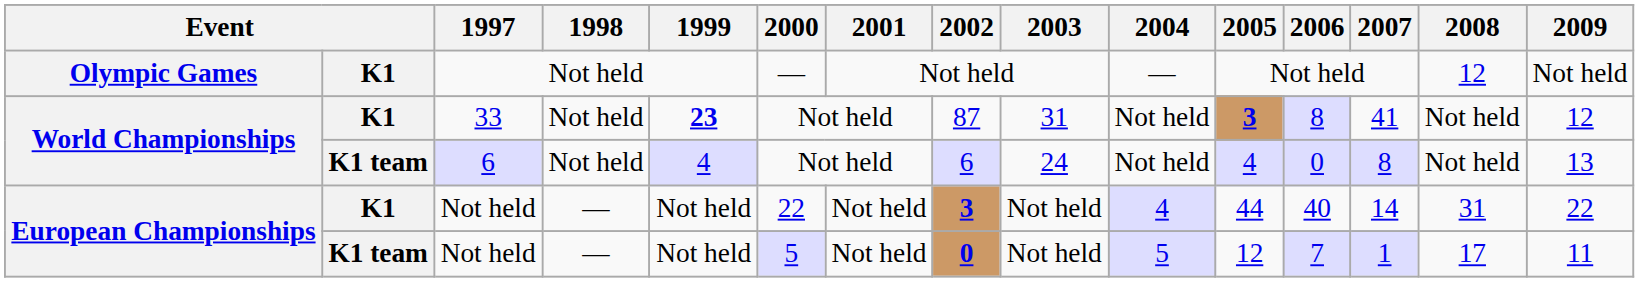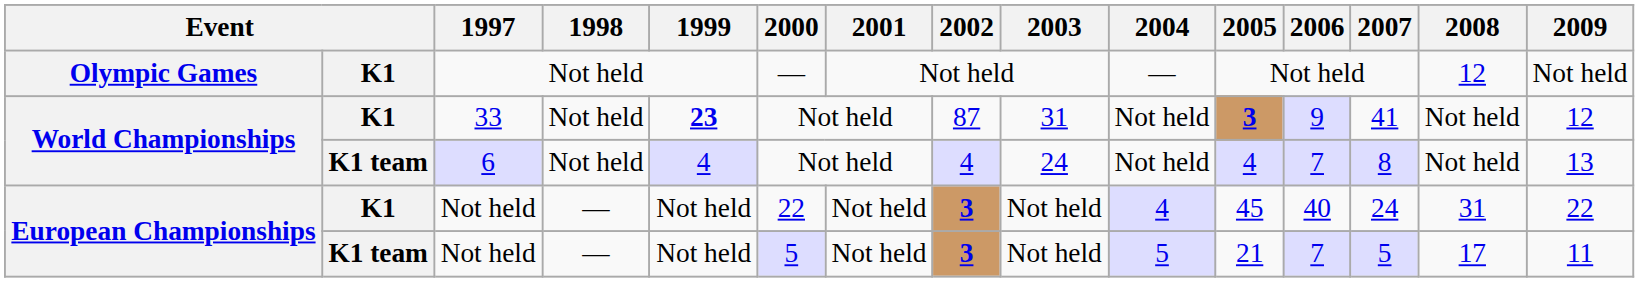World Championships / K1 | 2006: 8 -> 9
World Championships / K1 team | 2002: 6 -> 4
World Championships / K1 team | 2006: 0 -> 7
European Championships / K1 | 2005: 44 -> 45
European Championships / K1 | 2007: 14 -> 24
European Championships / K1 team | 2002: 0 -> 3
European Championships / K1 team | 2005: 12 -> 21
European Championships / K1 team | 2007: 1 -> 5
